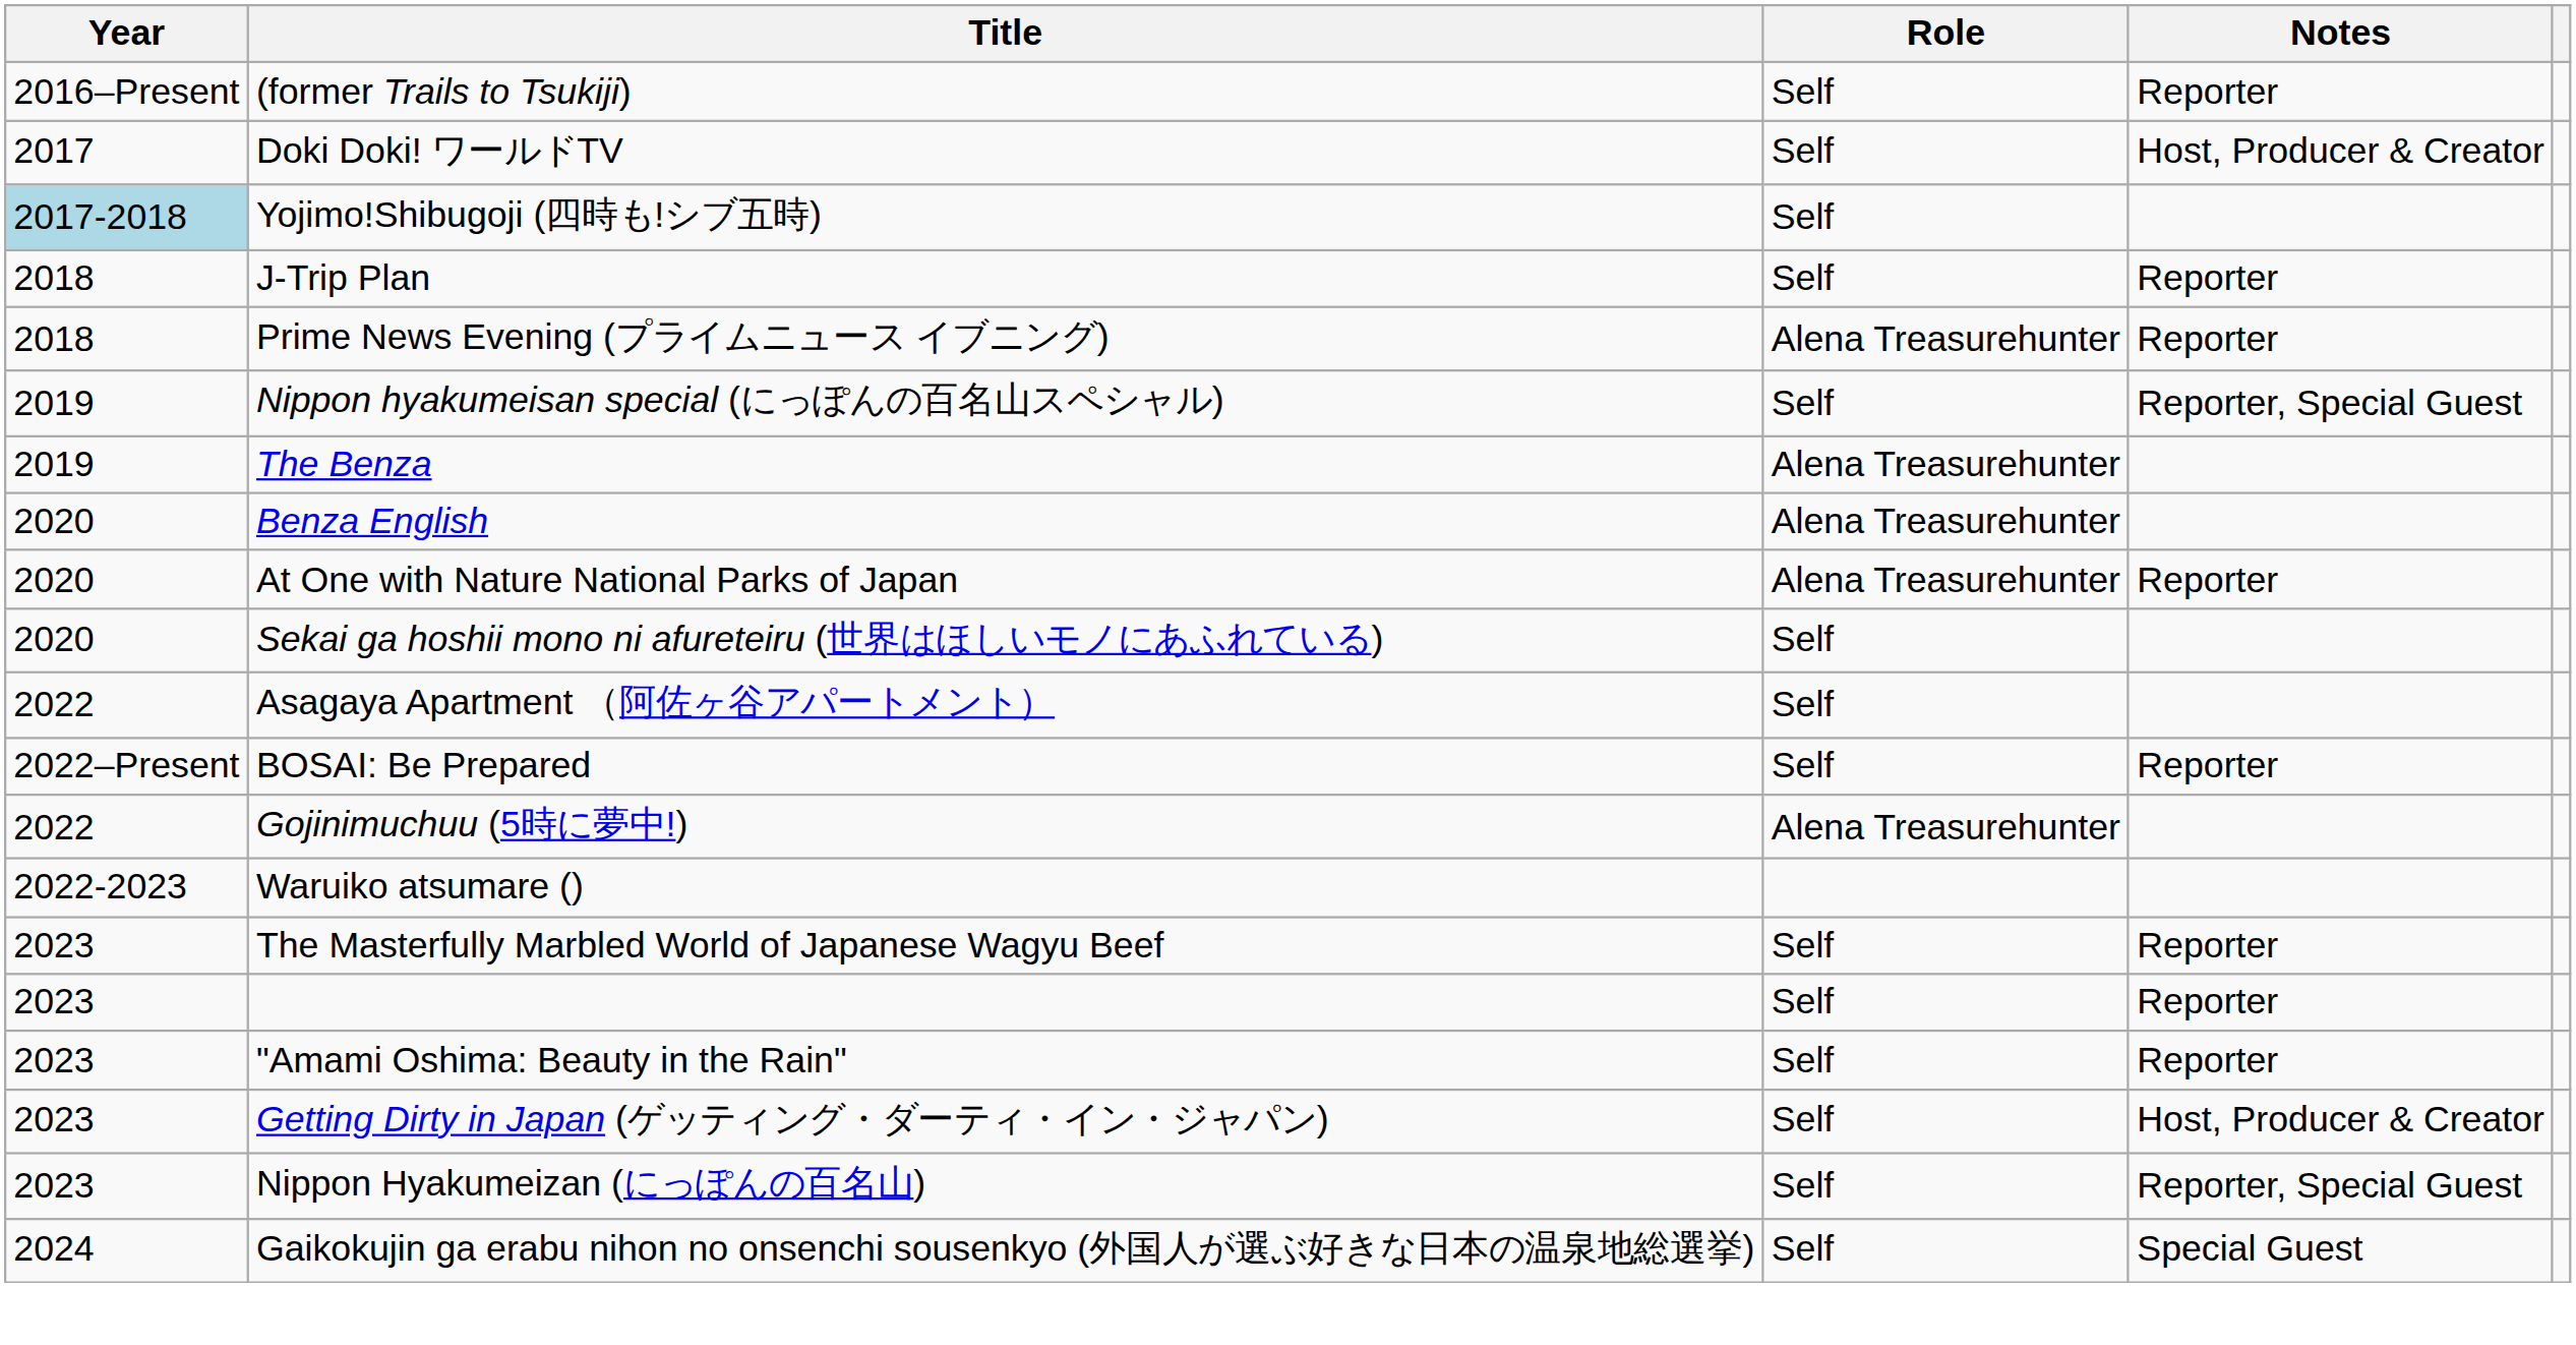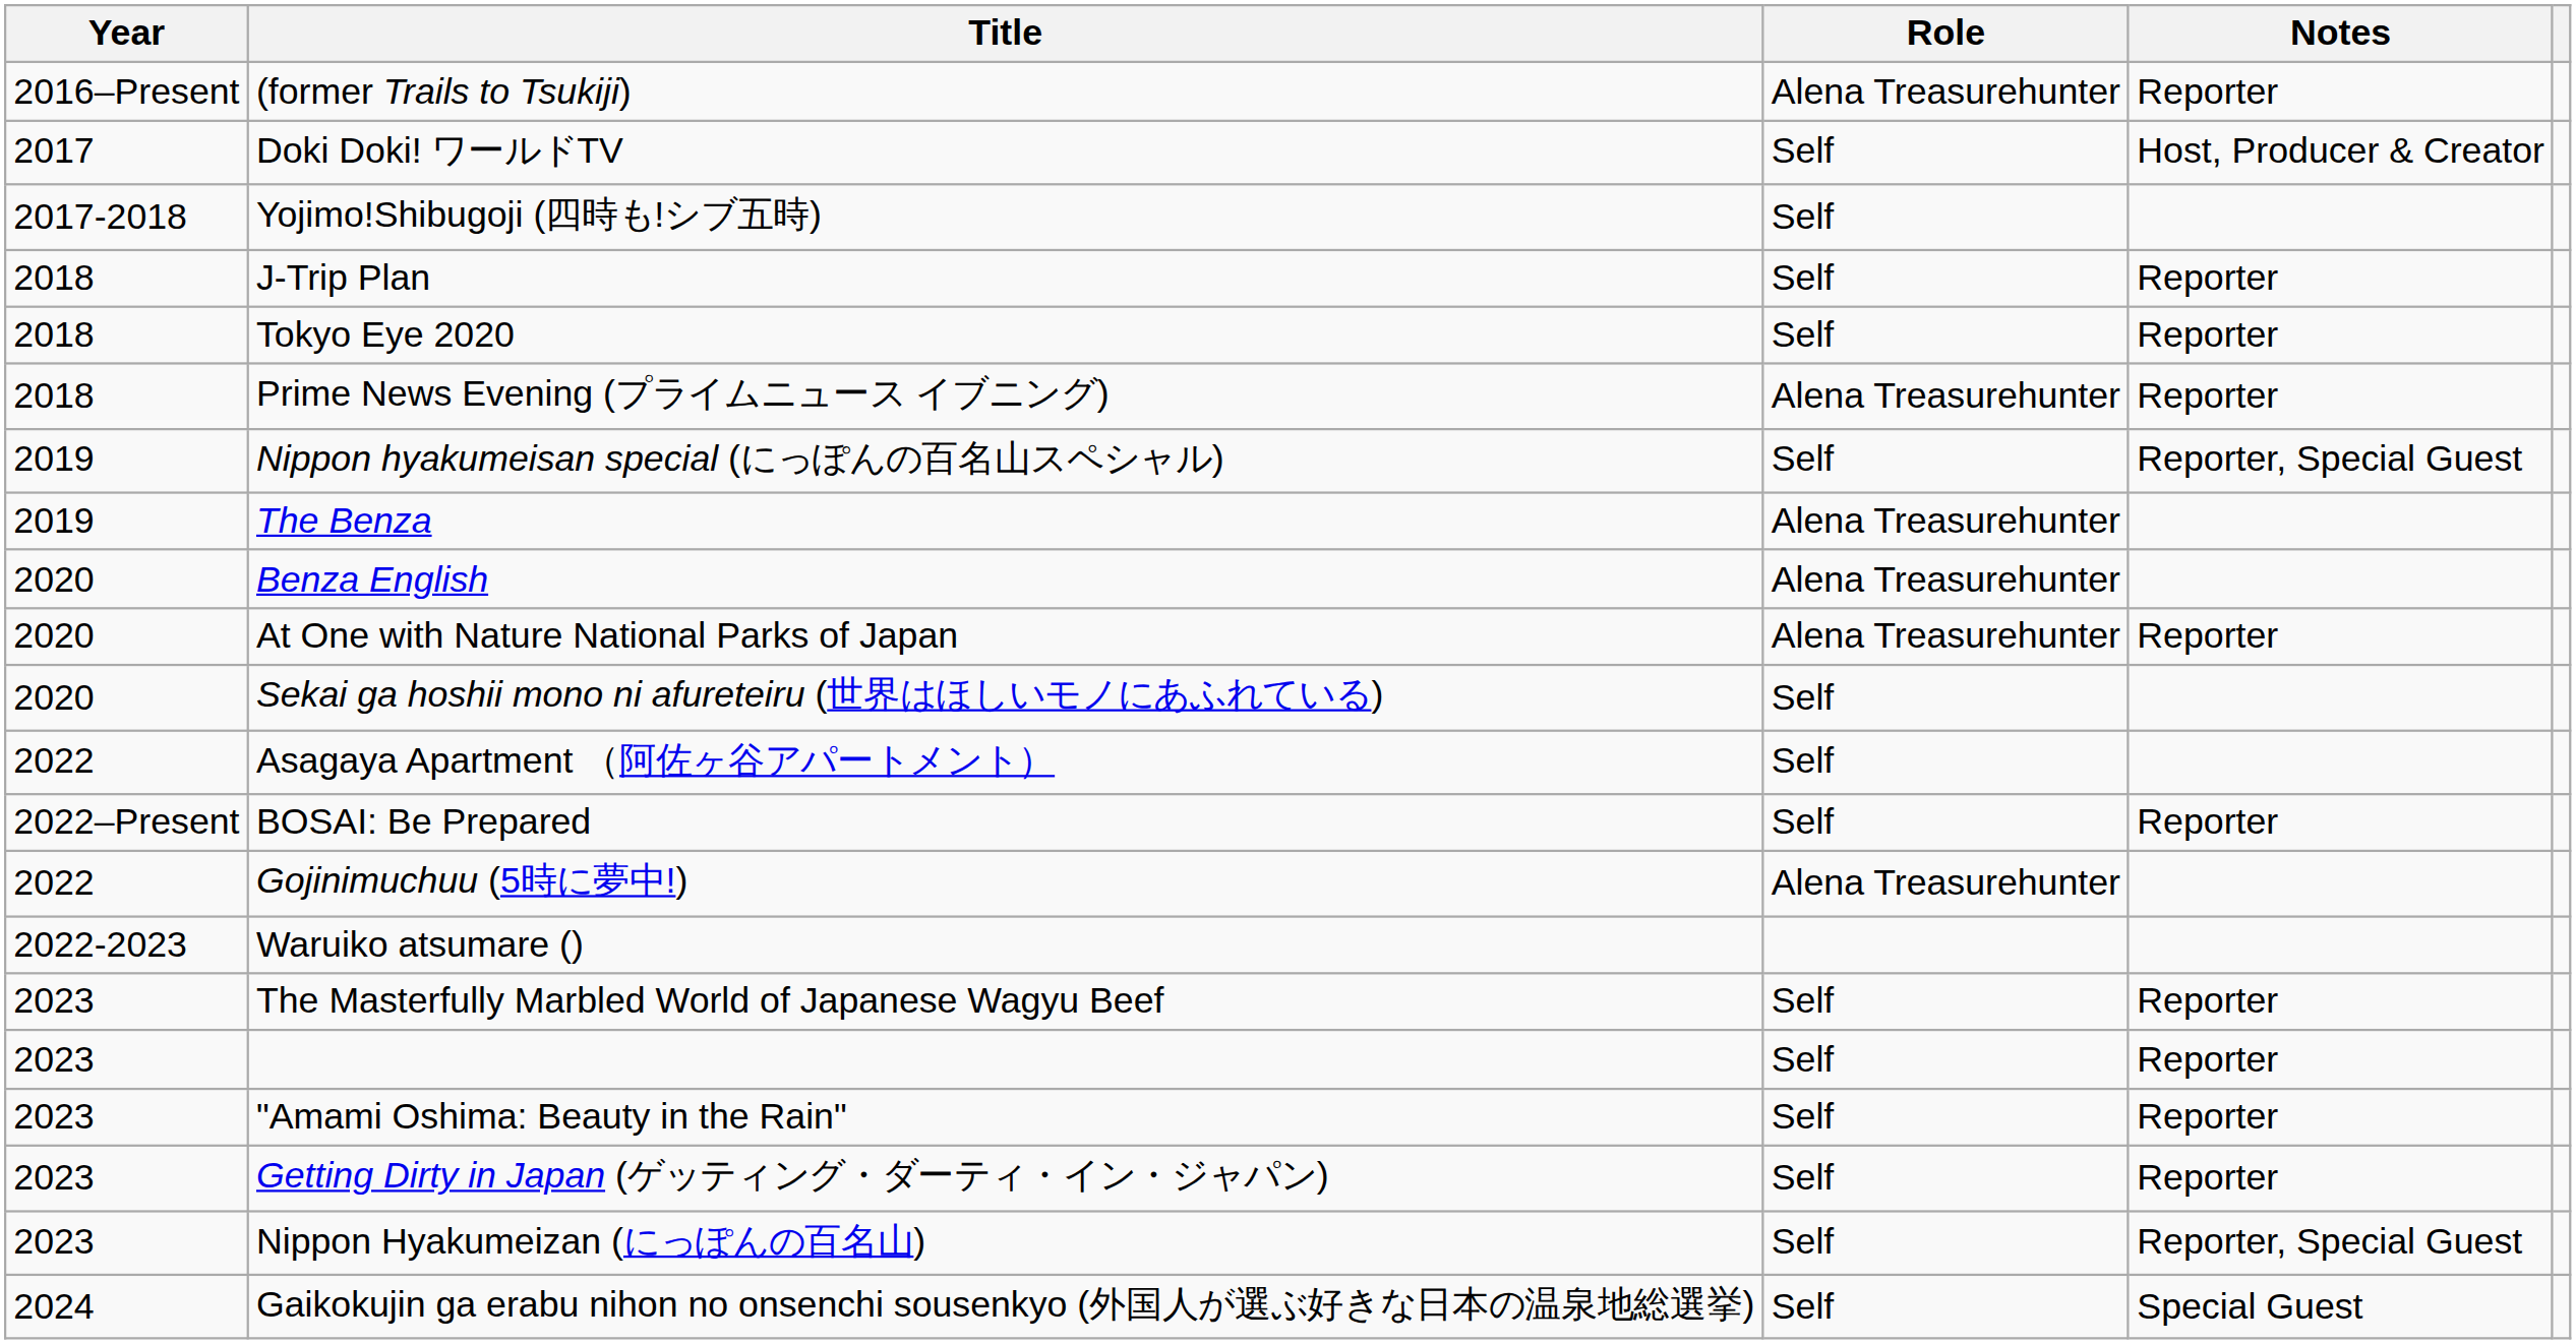(former Trails to Tsukiji) | Role: Self -> Alena Treasurehunter
Yojimo!Shibugoji (四時も!シブ五時) | Year: lightblue background -> no background
+ row: 2018 | Tokyo Eye 2020 | Self | Reporter
Getting Dirty in Japan (ゲッティング・ダーティ・イン・ジャパン) | Notes: Host, Producer & Creator -> Reporter
